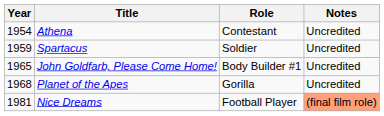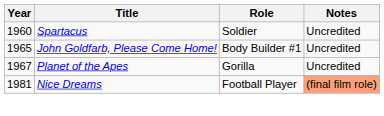- row: 1954 | Athena | Contestant | Uncredited
Spartacus | Year: 1959 -> 1960
Planet of the Apes | Year: 1968 -> 1967
